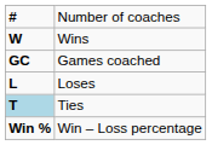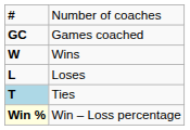rows swapped: Games coached <-> Wins
Win – Loss percentage | column 1: no background -> lightyellow background
